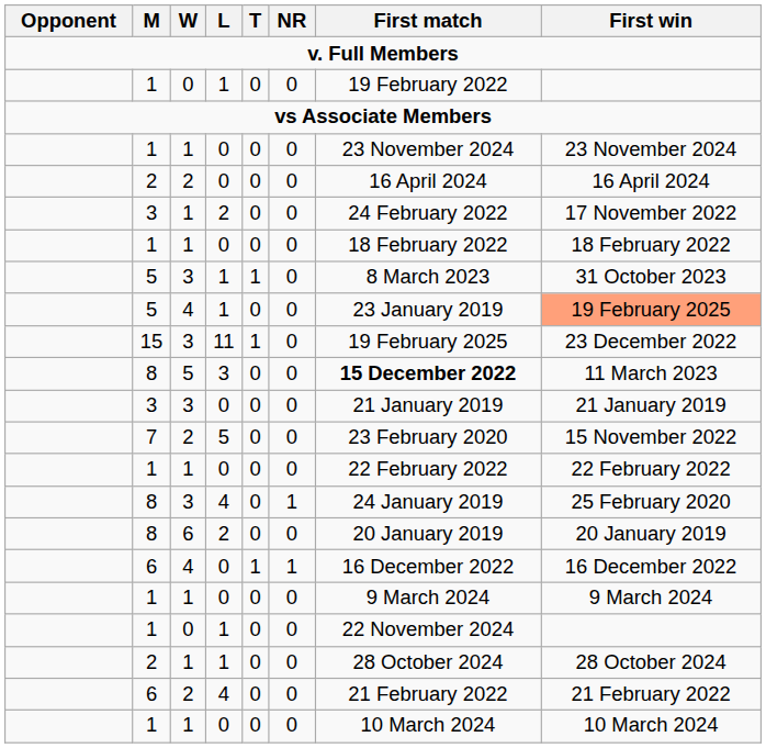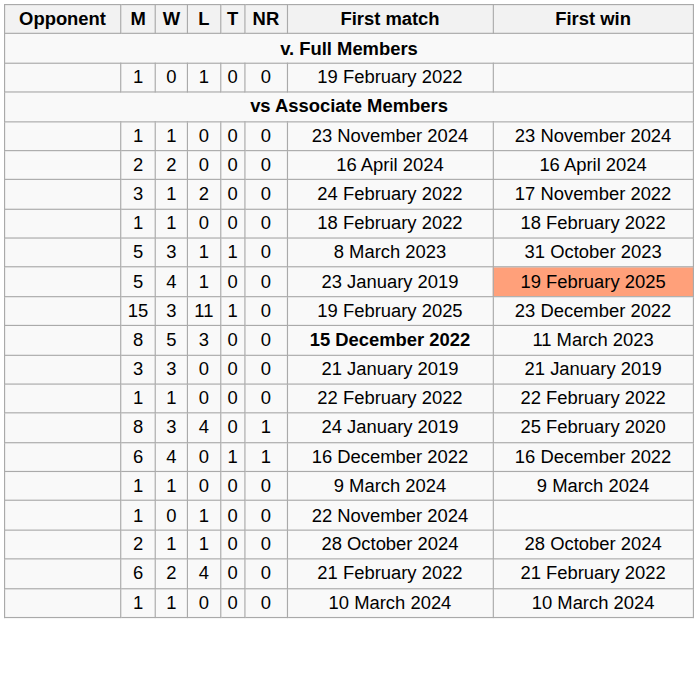- row: 7 | 2 | 5 | 0 | 0 | 23 February 2020 | 15 November 2022
- row: 8 | 6 | 2 | 0 | 0 | 20 January 2019 | 20 January 2019
